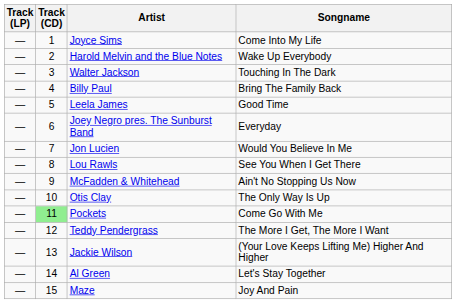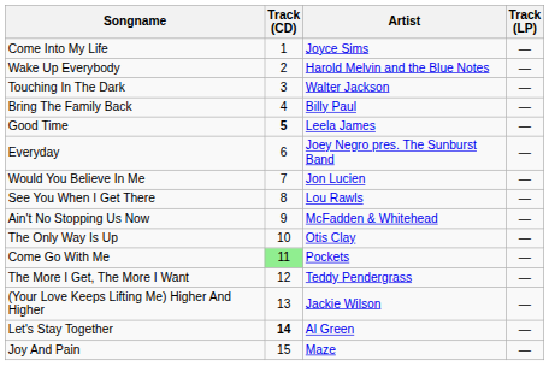columns swapped: Track (LP) <-> Songname
Leela James | Track (CD): normal -> bold
Al Green | Track (CD): normal -> bold
